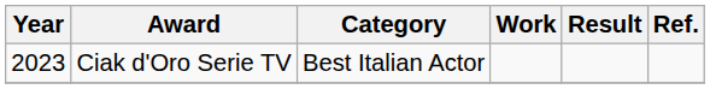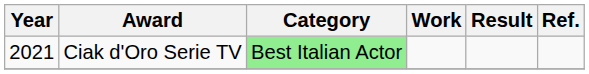Ciak d'Oro Serie TV | Year: 2023 -> 2021
Ciak d'Oro Serie TV | Category: no background -> lightgreen background
